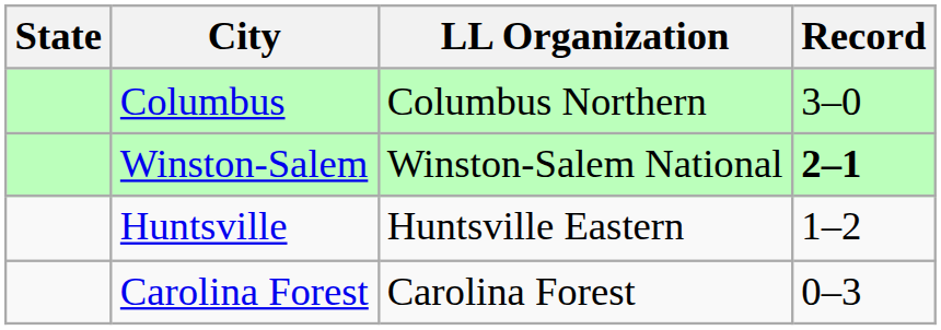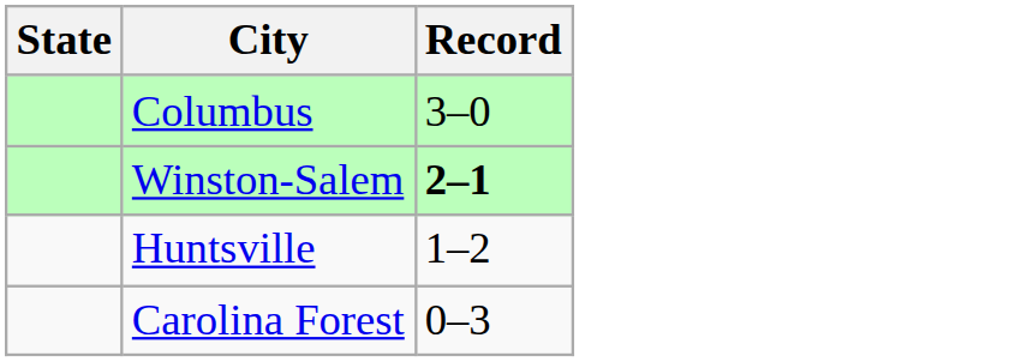- column: LL Organization | Columbus Northern | Winston-Salem National | Huntsville Eastern | Carolina Forest
